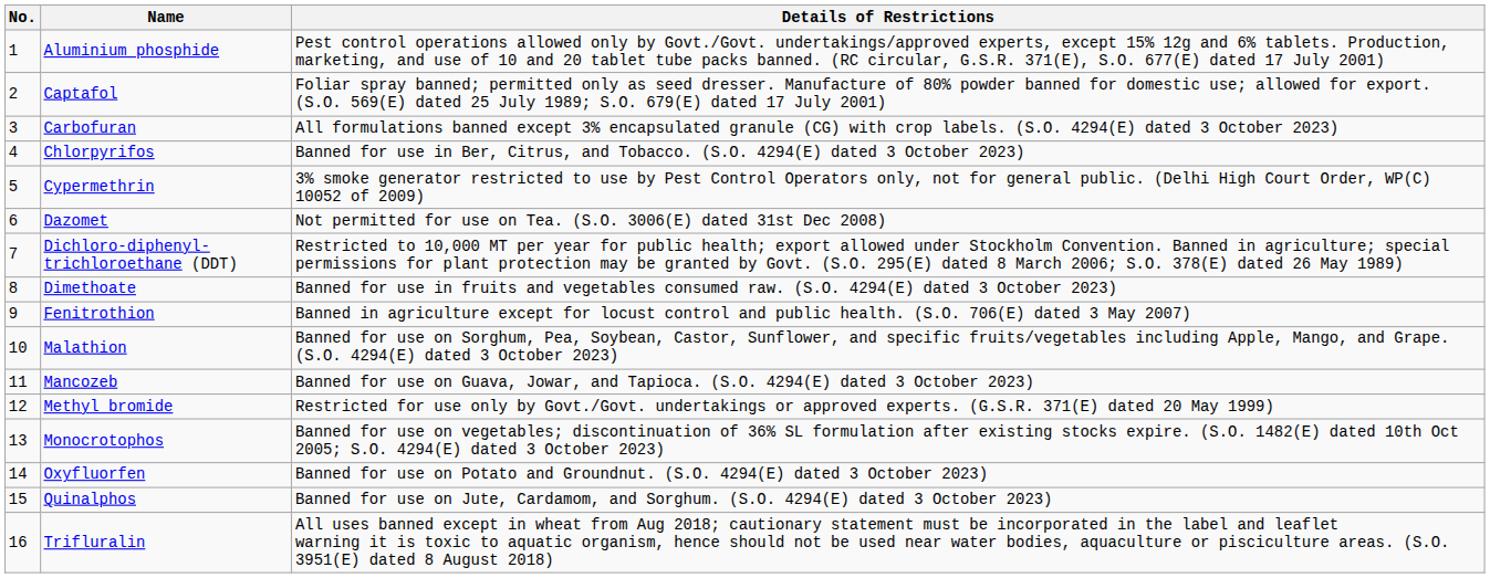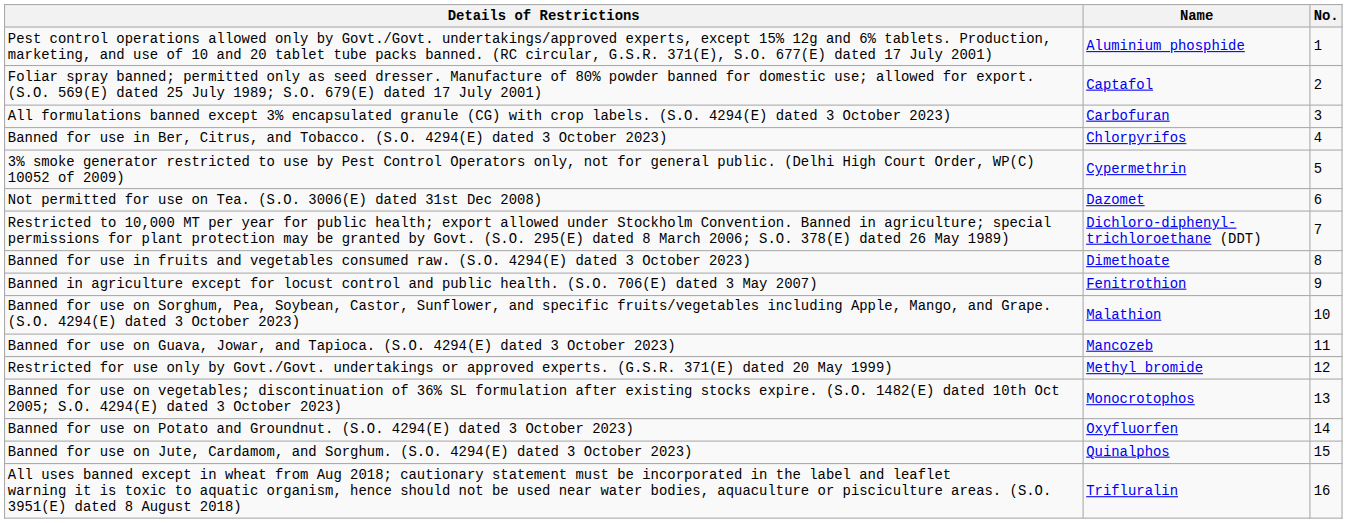columns swapped: No. <-> Details of Restrictions
